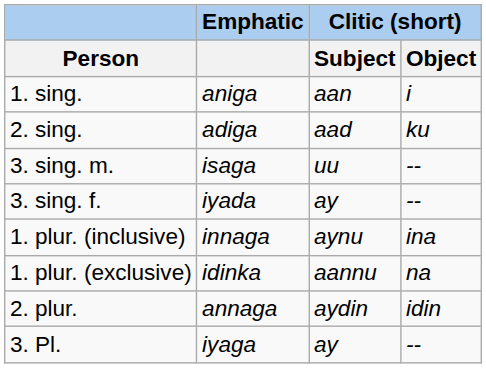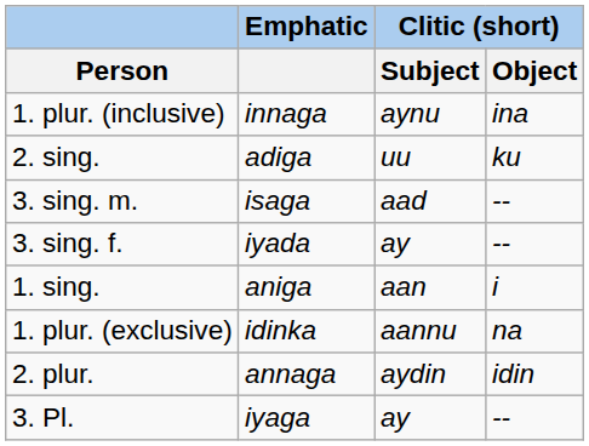rows swapped: 1. sing. <-> 1. plur. (inclusive)
2. sing. | Clitic (short) / Subject: aad -> uu
3. sing. m. | Clitic (short) / Subject: uu -> aad
